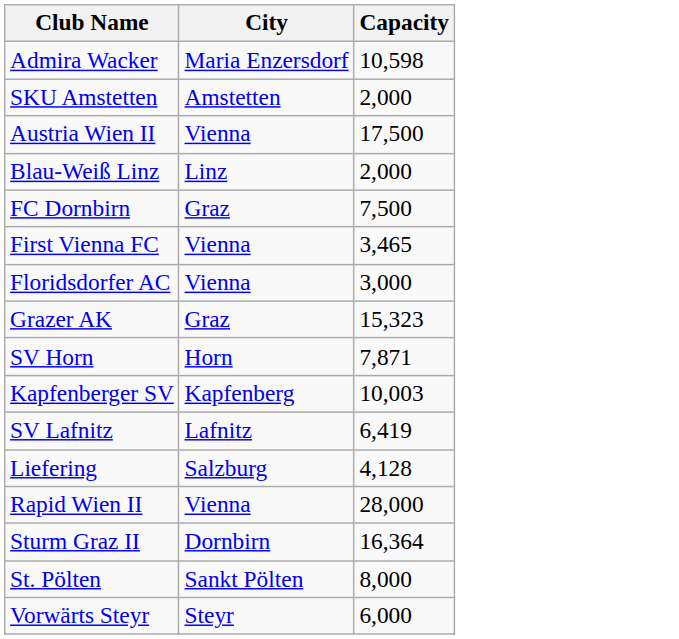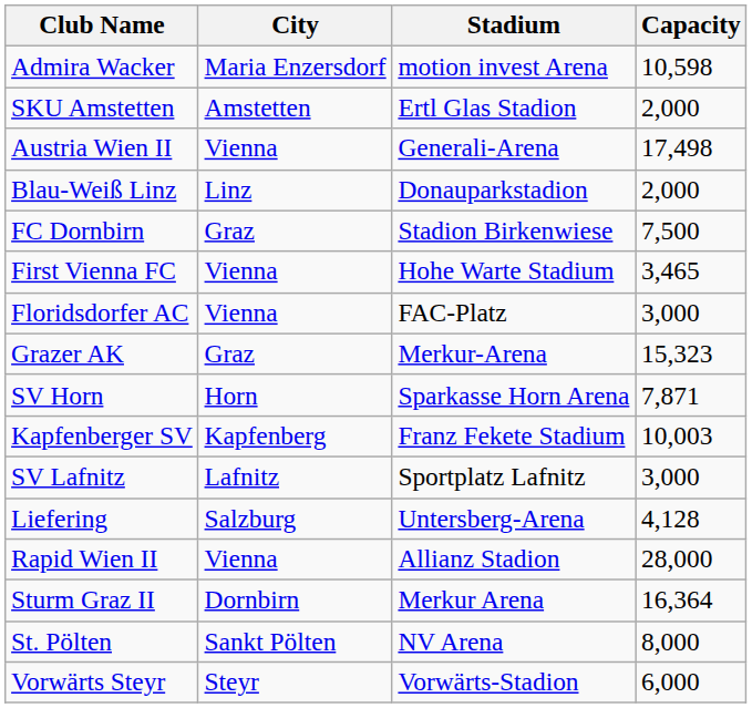+ column: Stadium | motion invest Arena | Ertl Glas Stadion | Generali-Arena | Donauparkstadion | Stadion Birkenwiese | Hohe Warte Stadium | FAC-Platz | Merkur-Arena | Sparkasse Horn Arena | Franz Fekete Stadium | Sportplatz Lafnitz | Untersberg-Arena | Allianz Stadion | Merkur Arena | NV Arena | Vorwärts-Stadion
Austria Wien II | Capacity: 17,500 -> 17,498
SV Lafnitz | Capacity: 6,419 -> 3,000
